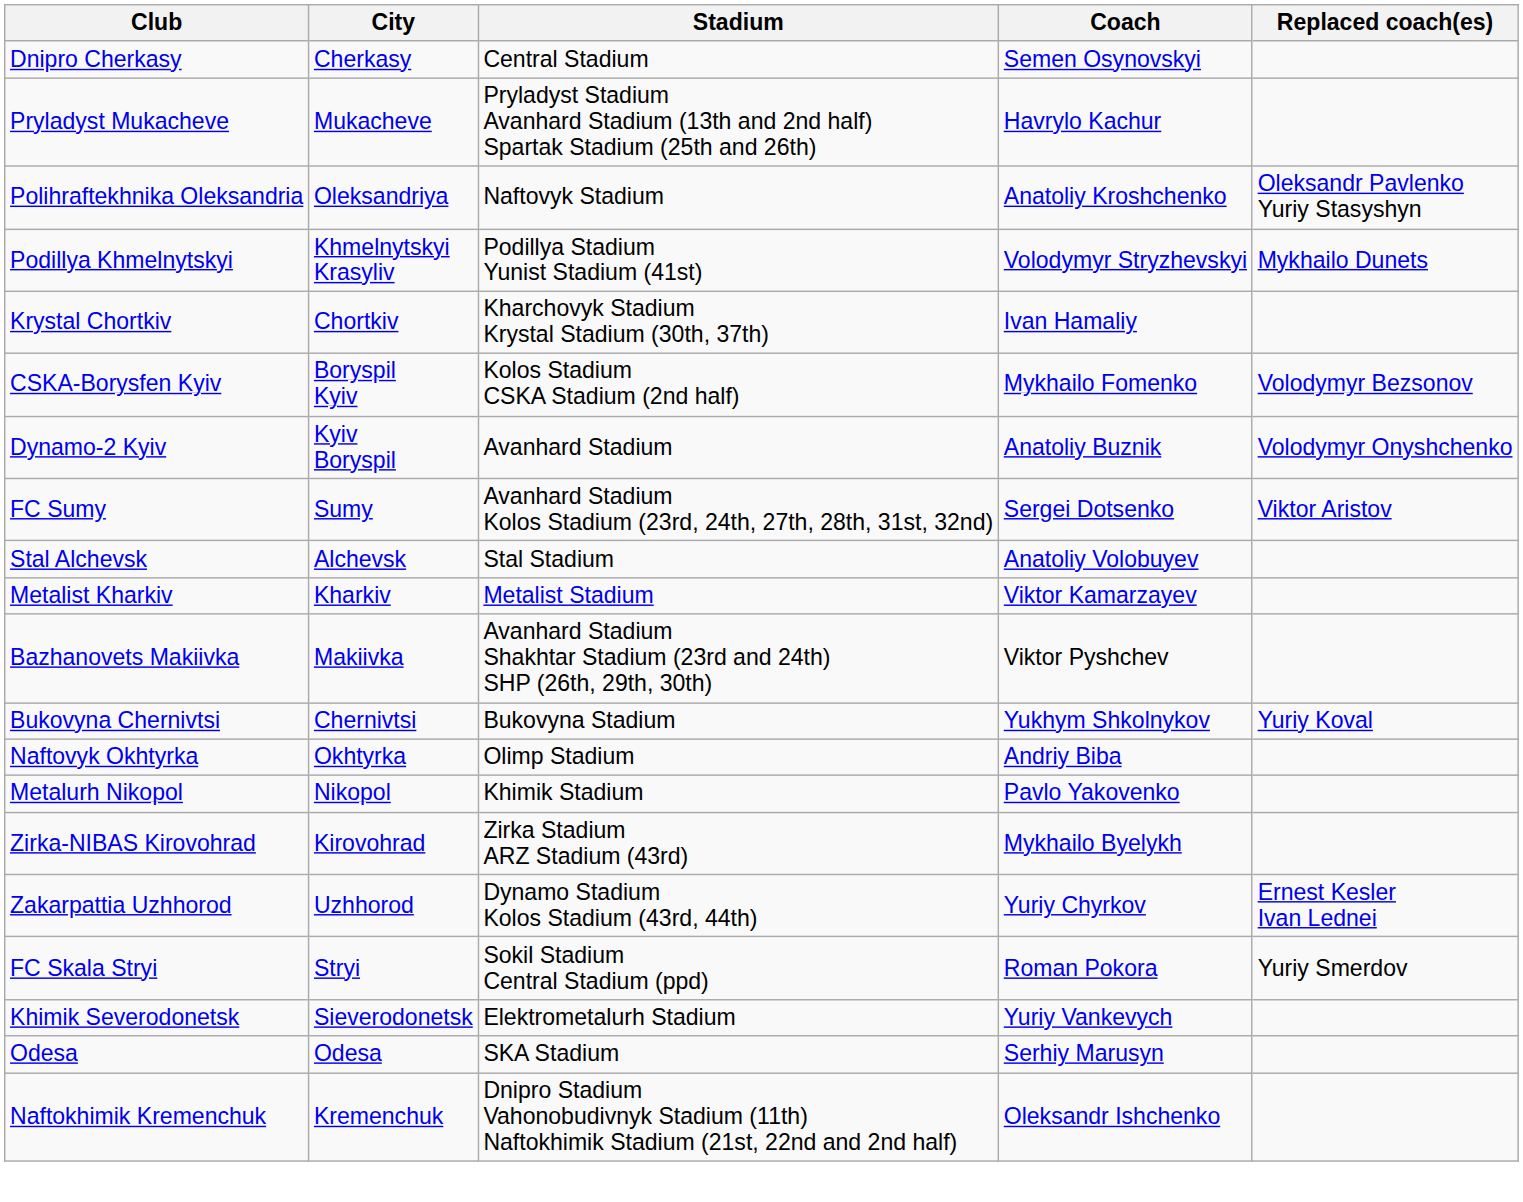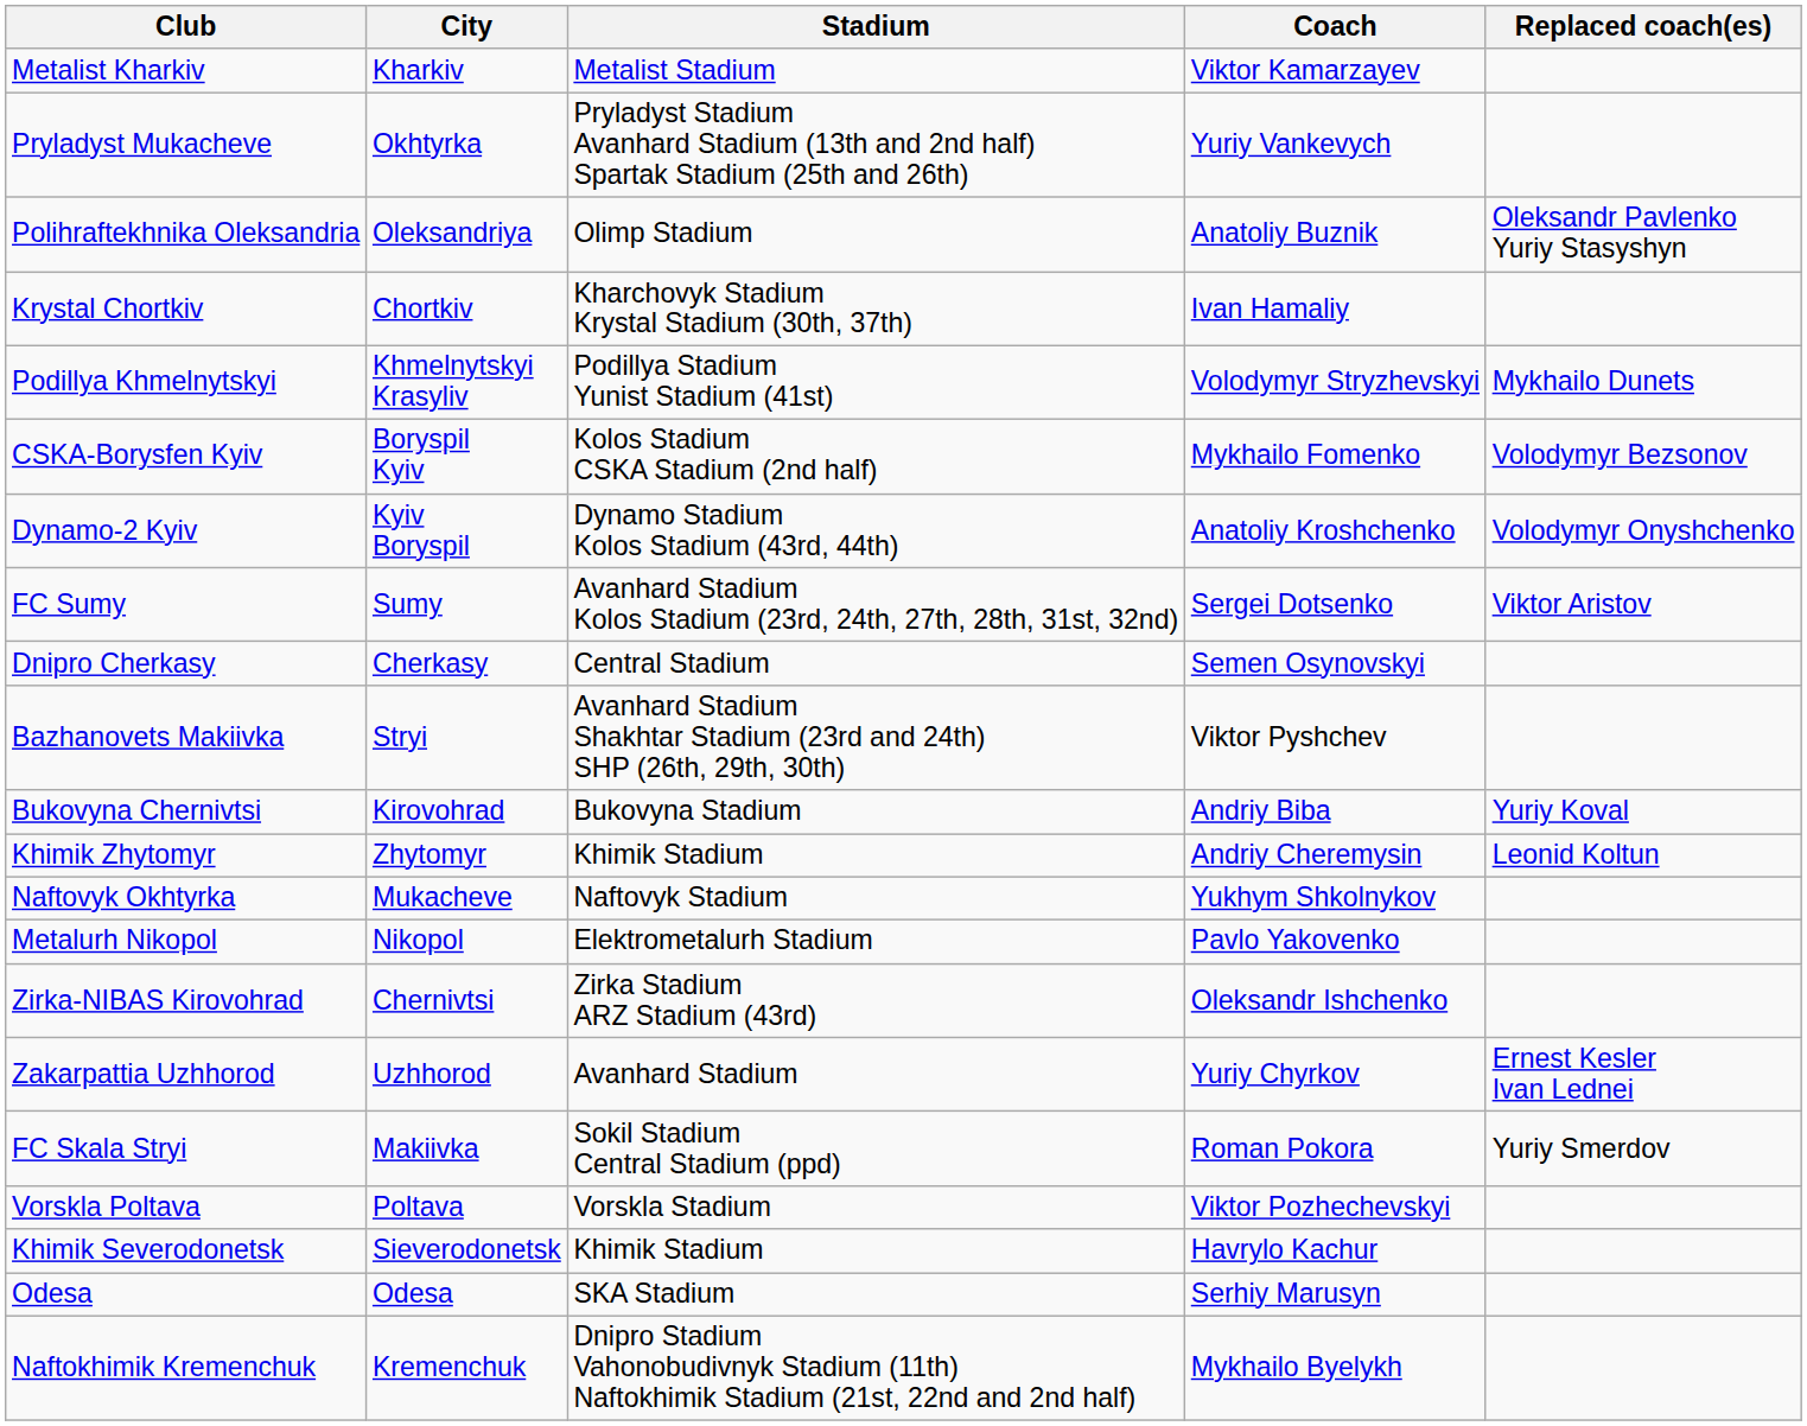rows swapped: Metalist Kharkiv <-> Dnipro Cherkasy
Pryladyst Mukacheve | City: Mukacheve -> Okhtyrka
Pryladyst Mukacheve | Coach: Havrylo Kachur -> Yuriy Vankevych
Polihraftekhnika Oleksandria | Stadium: Naftovyk Stadium -> Olimp Stadium
Polihraftekhnika Oleksandria | Coach: Anatoliy Kroshchenko -> Anatoliy Buznik
rows swapped: Podillya Khmelnytskyi <-> Krystal Chortkiv
Dynamo-2 Kyiv | Stadium: Avanhard Stadium -> Dynamo Stadium Kolos Stadium (43rd, 44th)
Dynamo-2 Kyiv | Coach: Anatoliy Buznik -> Anatoliy Kroshchenko
- row: Stal Alchevsk | Alchevsk | Stal Stadium | Anatoliy Volobuyev
Bazhanovets Makiivka | City: Makiivka -> Stryi
Bukovyna Chernivtsi | City: Chernivtsi -> Kirovohrad
Bukovyna Chernivtsi | Coach: Yukhym Shkolnykov -> Andriy Biba
+ row: Khimik Zhytomyr | Zhytomyr | Khimik Stadium | Andriy Cheremysin | Leonid Koltun
Naftovyk Okhtyrka | City: Okhtyrka -> Mukacheve
Naftovyk Okhtyrka | Stadium: Olimp Stadium -> Naftovyk Stadium
Naftovyk Okhtyrka | Coach: Andriy Biba -> Yukhym Shkolnykov
Metalurh Nikopol | Stadium: Khimik Stadium -> Elektrometalurh Stadium
Zirka-NIBAS Kirovohrad | City: Kirovohrad -> Chernivtsi
Zirka-NIBAS Kirovohrad | Coach: Mykhailo Byelykh -> Oleksandr Ishchenko
Zakarpattia Uzhhorod | Stadium: Dynamo Stadium Kolos Stadium (43rd, 44th) -> Avanhard Stadium
FC Skala Stryi | City: Stryi -> Makiivka
+ row: Vorskla Poltava | Poltava | Vorskla Stadium | Viktor Pozhechevskyi
Khimik Severodonetsk | Stadium: Elektrometalurh Stadium -> Khimik Stadium
Khimik Severodonetsk | Coach: Yuriy Vankevych -> Havrylo Kachur
Naftokhimik Kremenchuk | Coach: Oleksandr Ishchenko -> Mykhailo Byelykh
